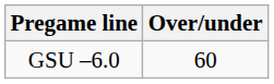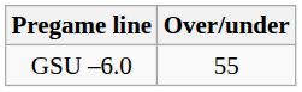GSU –6.0 | Over/under: 60 -> 55
